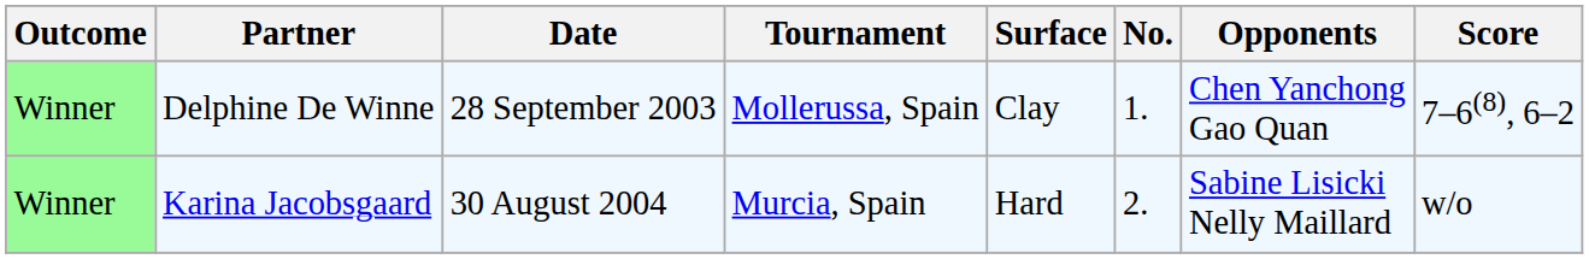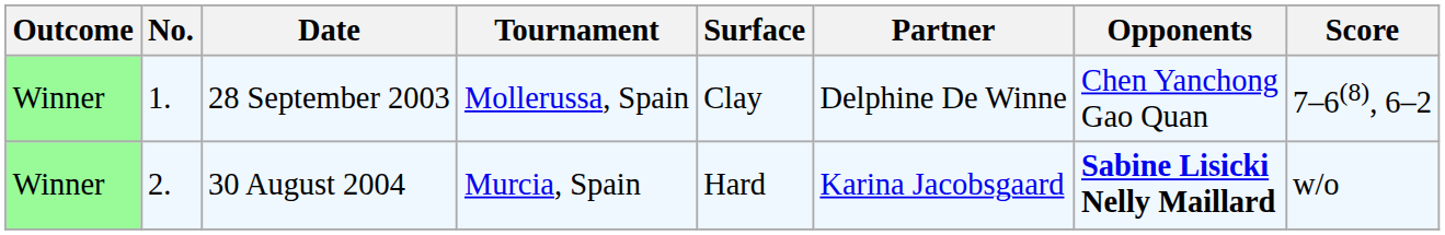columns swapped: No. <-> Partner
30 August 2004 | Opponents: normal -> bold
